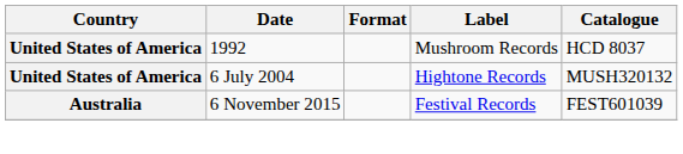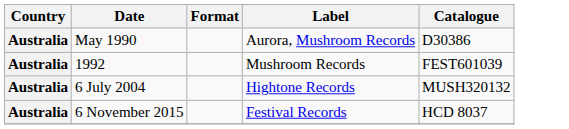+ row: Australia | May 1990 | Aurora, Mushroom Records | D30386
1992 | Country: United States of America -> Australia
1992 | Catalogue: HCD 8037 -> FEST601039
6 July 2004 | Country: United States of America -> Australia
6 November 2015 | Catalogue: FEST601039 -> HCD 8037
